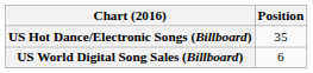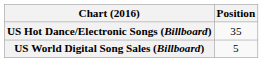US World Digital Song Sales (Billboard) | Position: 6 -> 5
